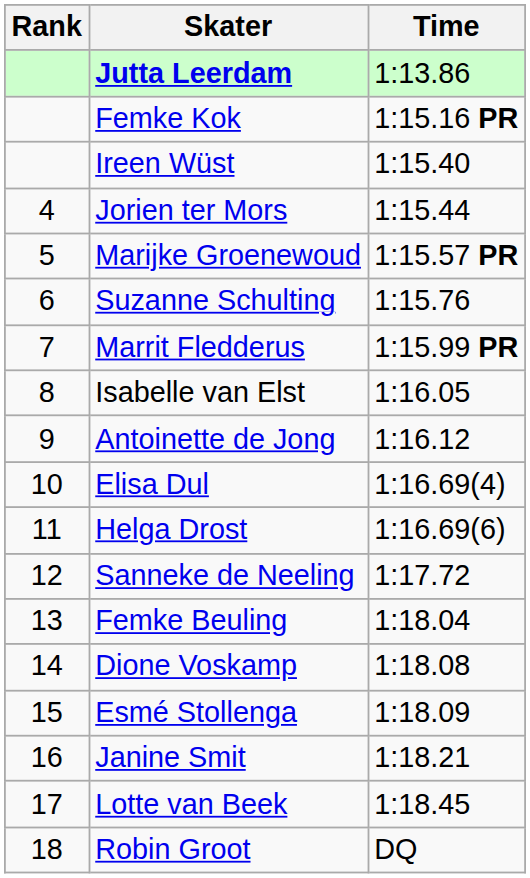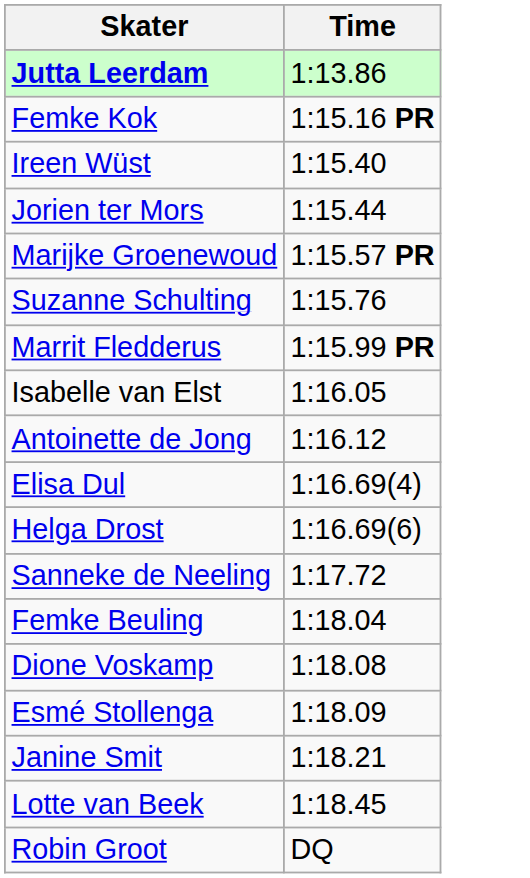- column: Rank | 4 | 5 | 6 | 7 | 8 | 9 | 10 | 11 | 12 | 13 | 14 | 15 | 16 | 17 | 18
